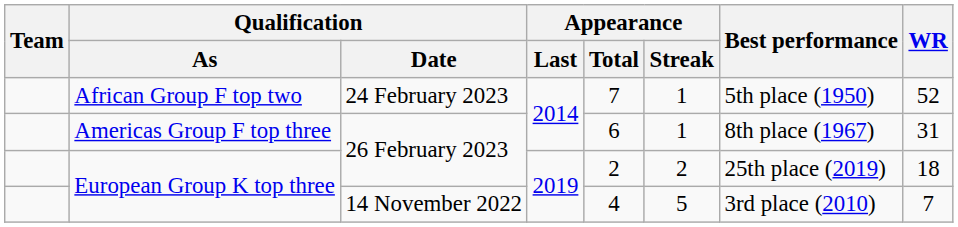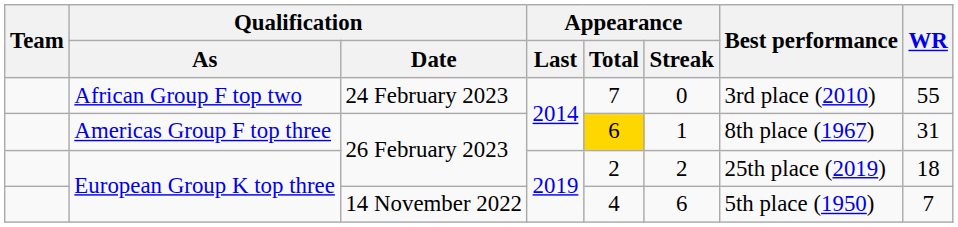African Group F top two | Appearance / Streak: 1 -> 0
African Group F top two | Best performance: 5th place (1950) -> 3rd place (2010)
African Group F top two | WR: 52 -> 55
Americas Group F top three | Appearance / Total: no background -> gold background
European Group K top three / 14 November 2022 | Appearance / Streak: 5 -> 6
European Group K top three / 14 November 2022 | Best performance: 3rd place (2010) -> 5th place (1950)
